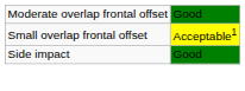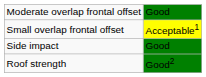+ row: Roof strength | Good2
